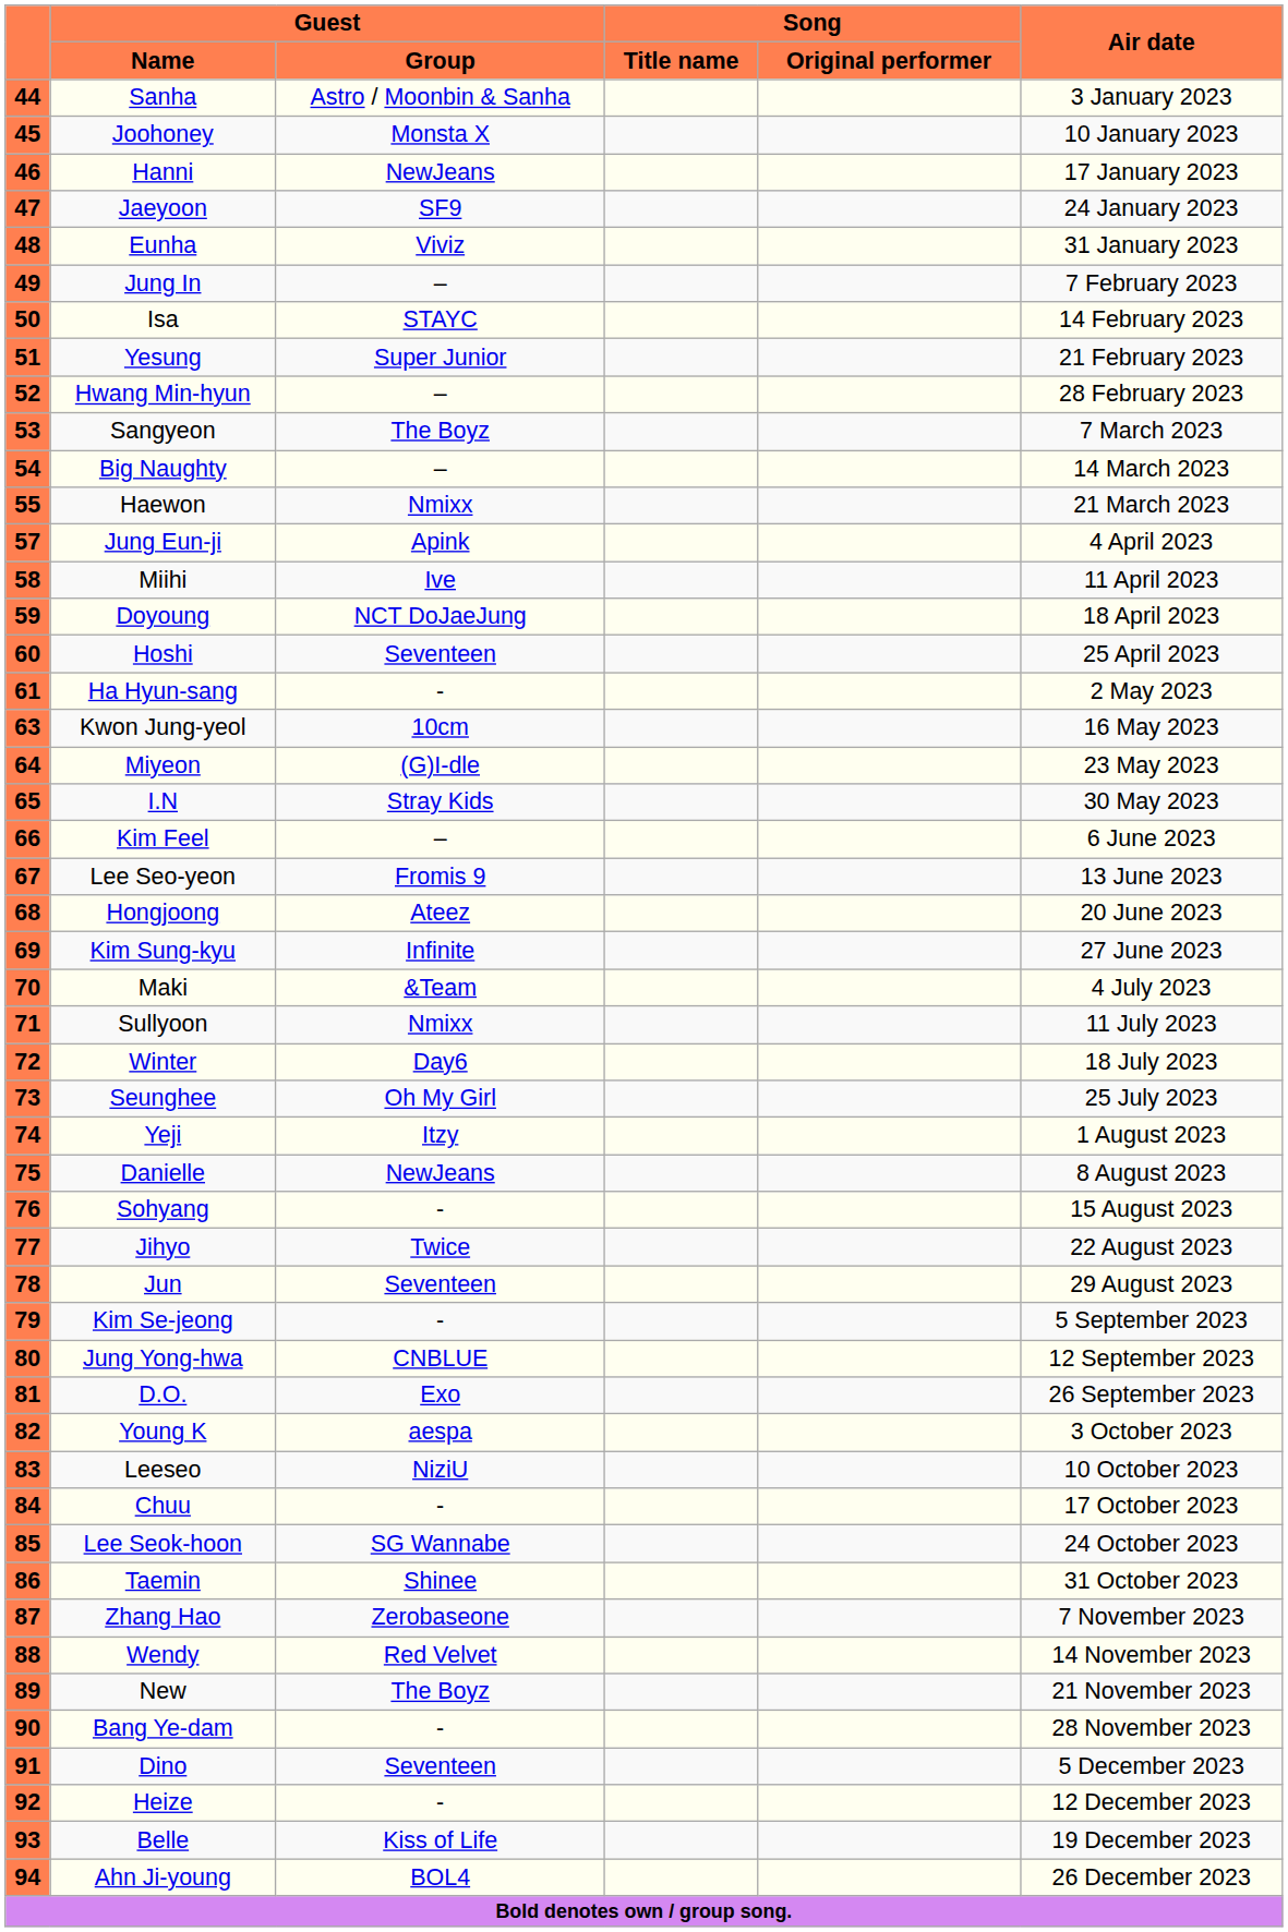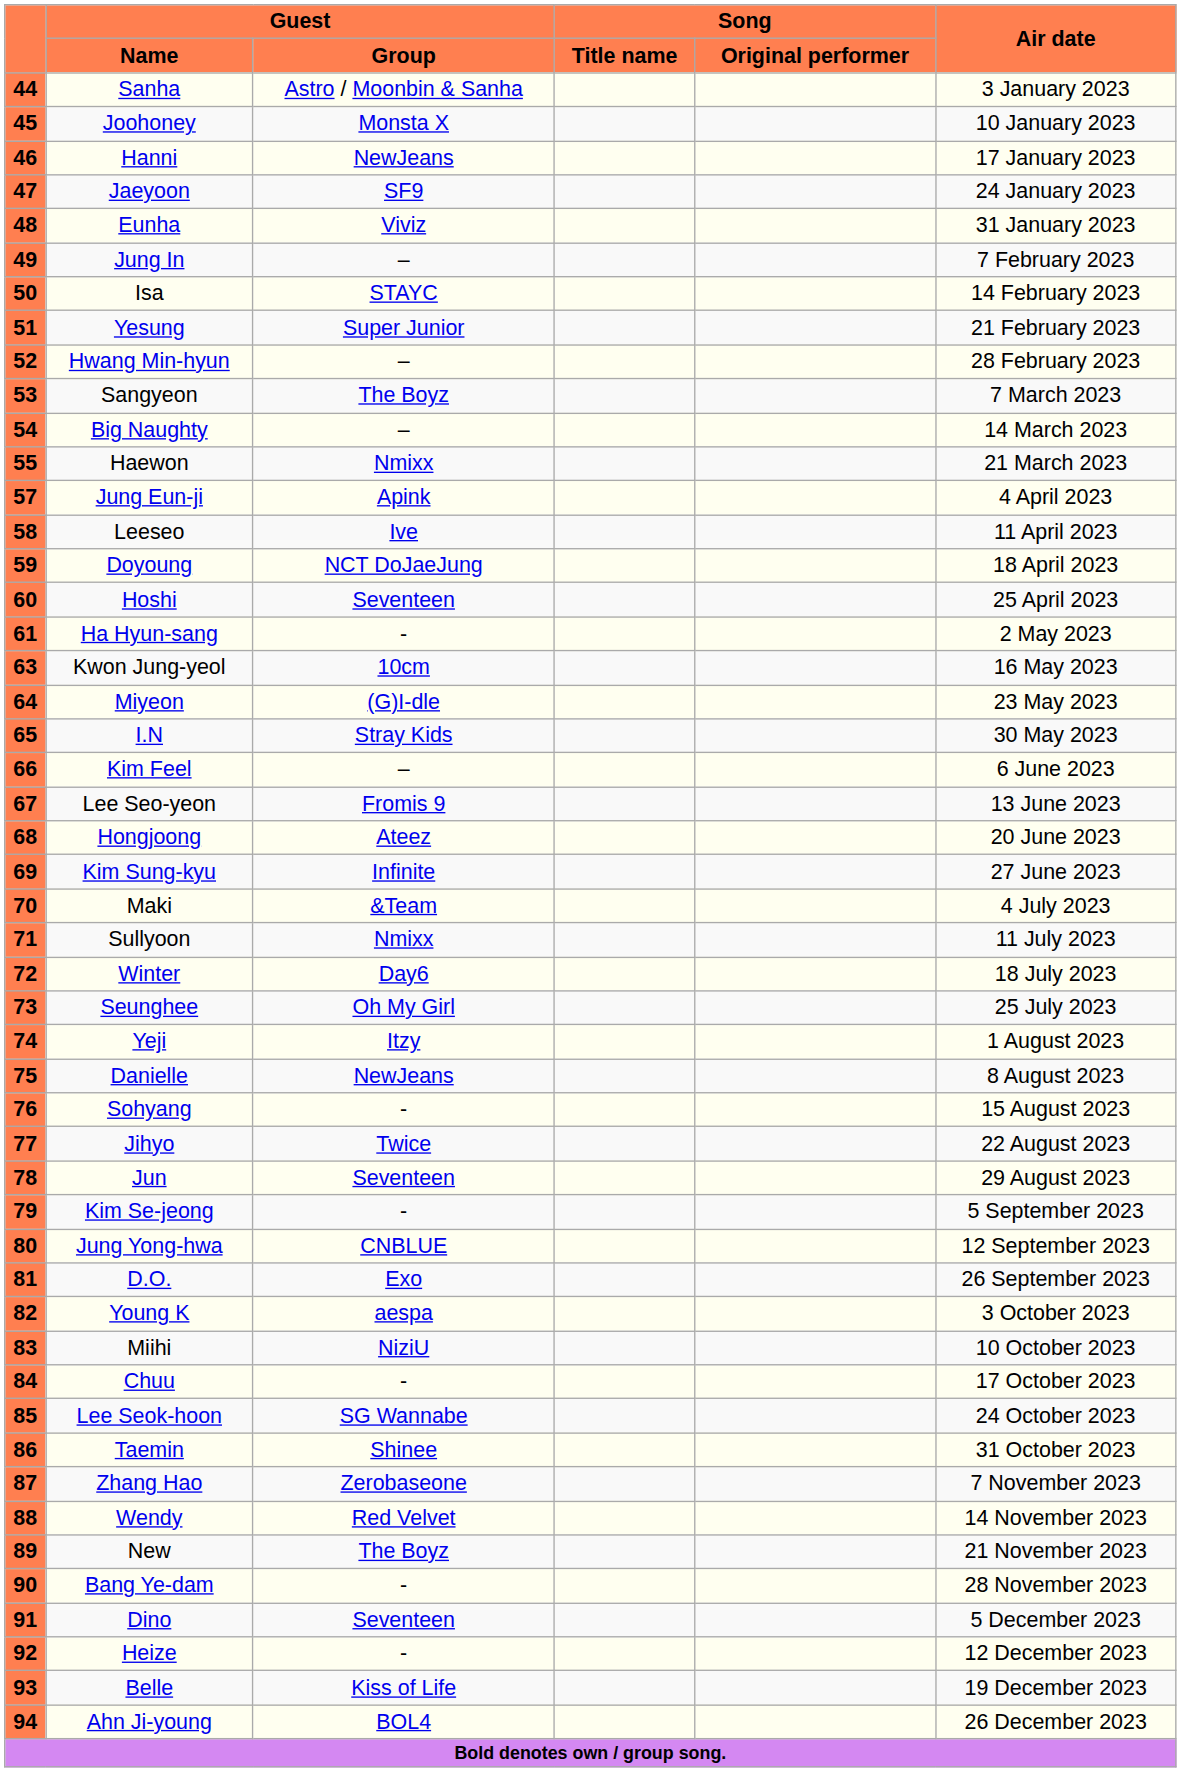58 | Guest / Name: Miihi -> Leeseo
83 | Guest / Name: Leeseo -> Miihi
